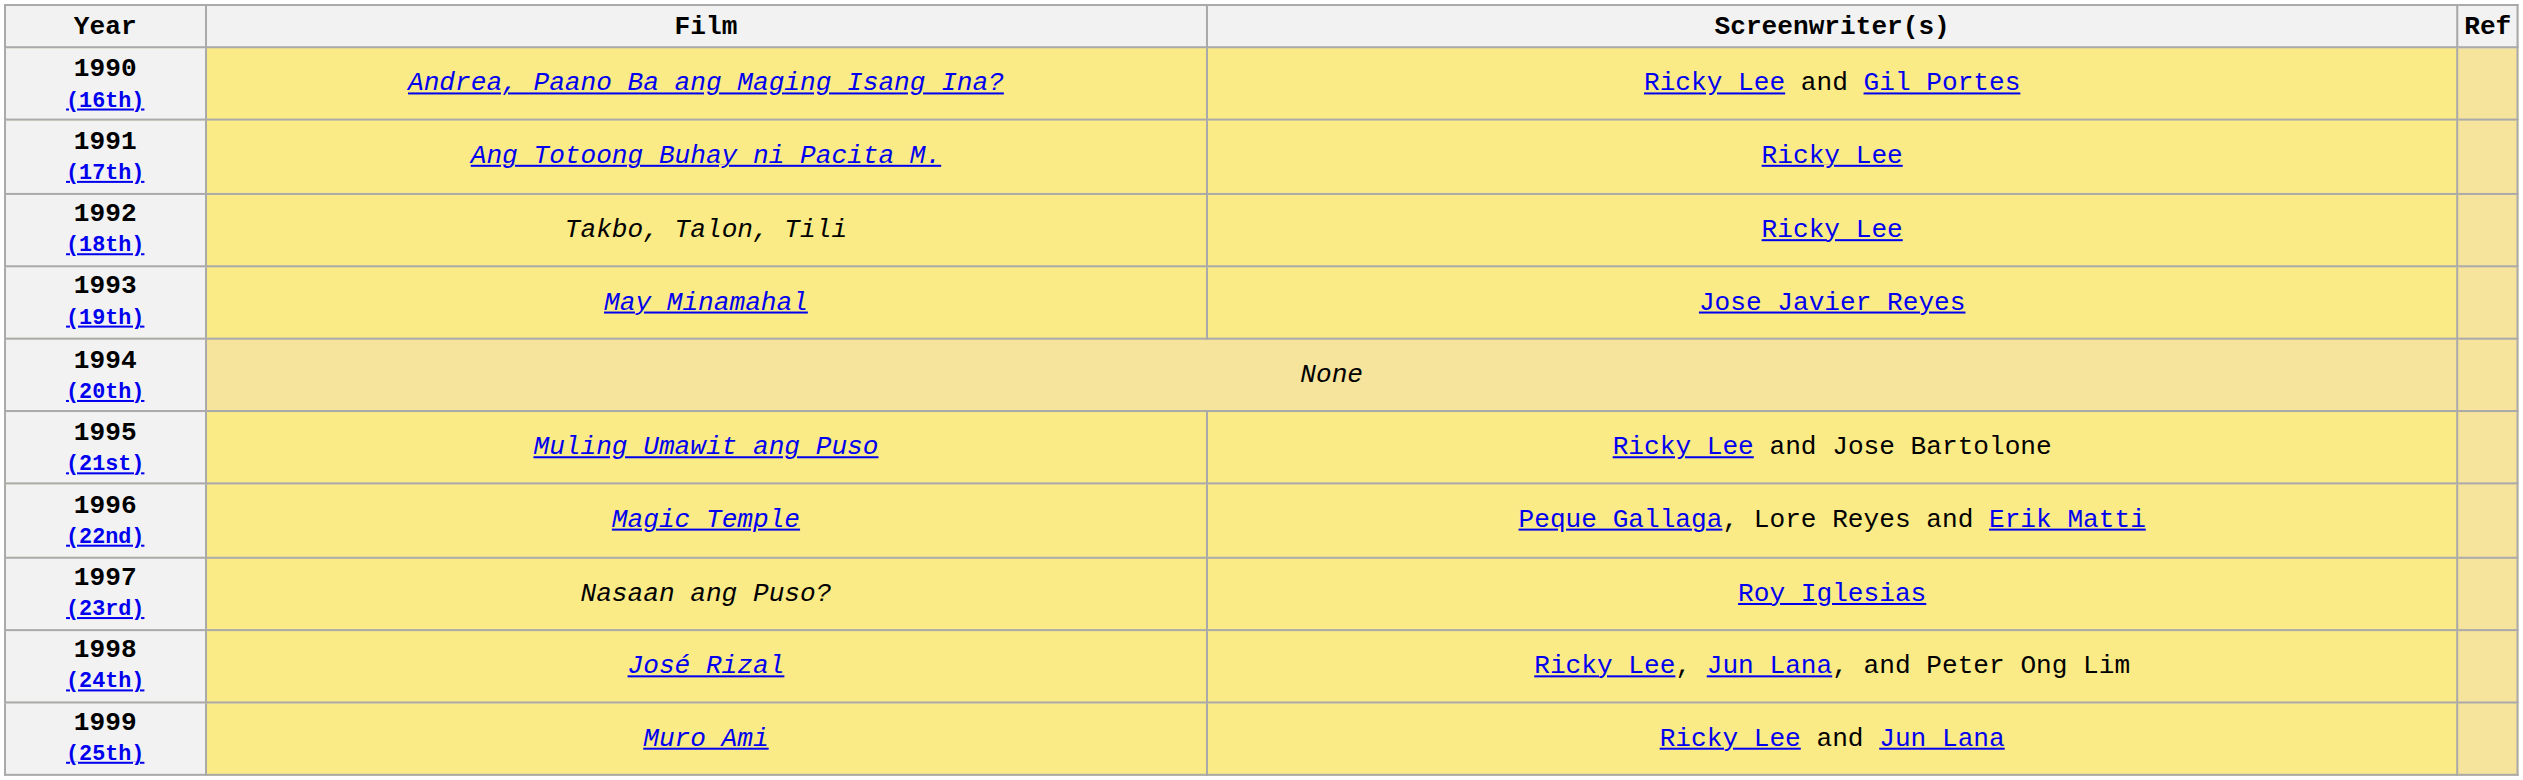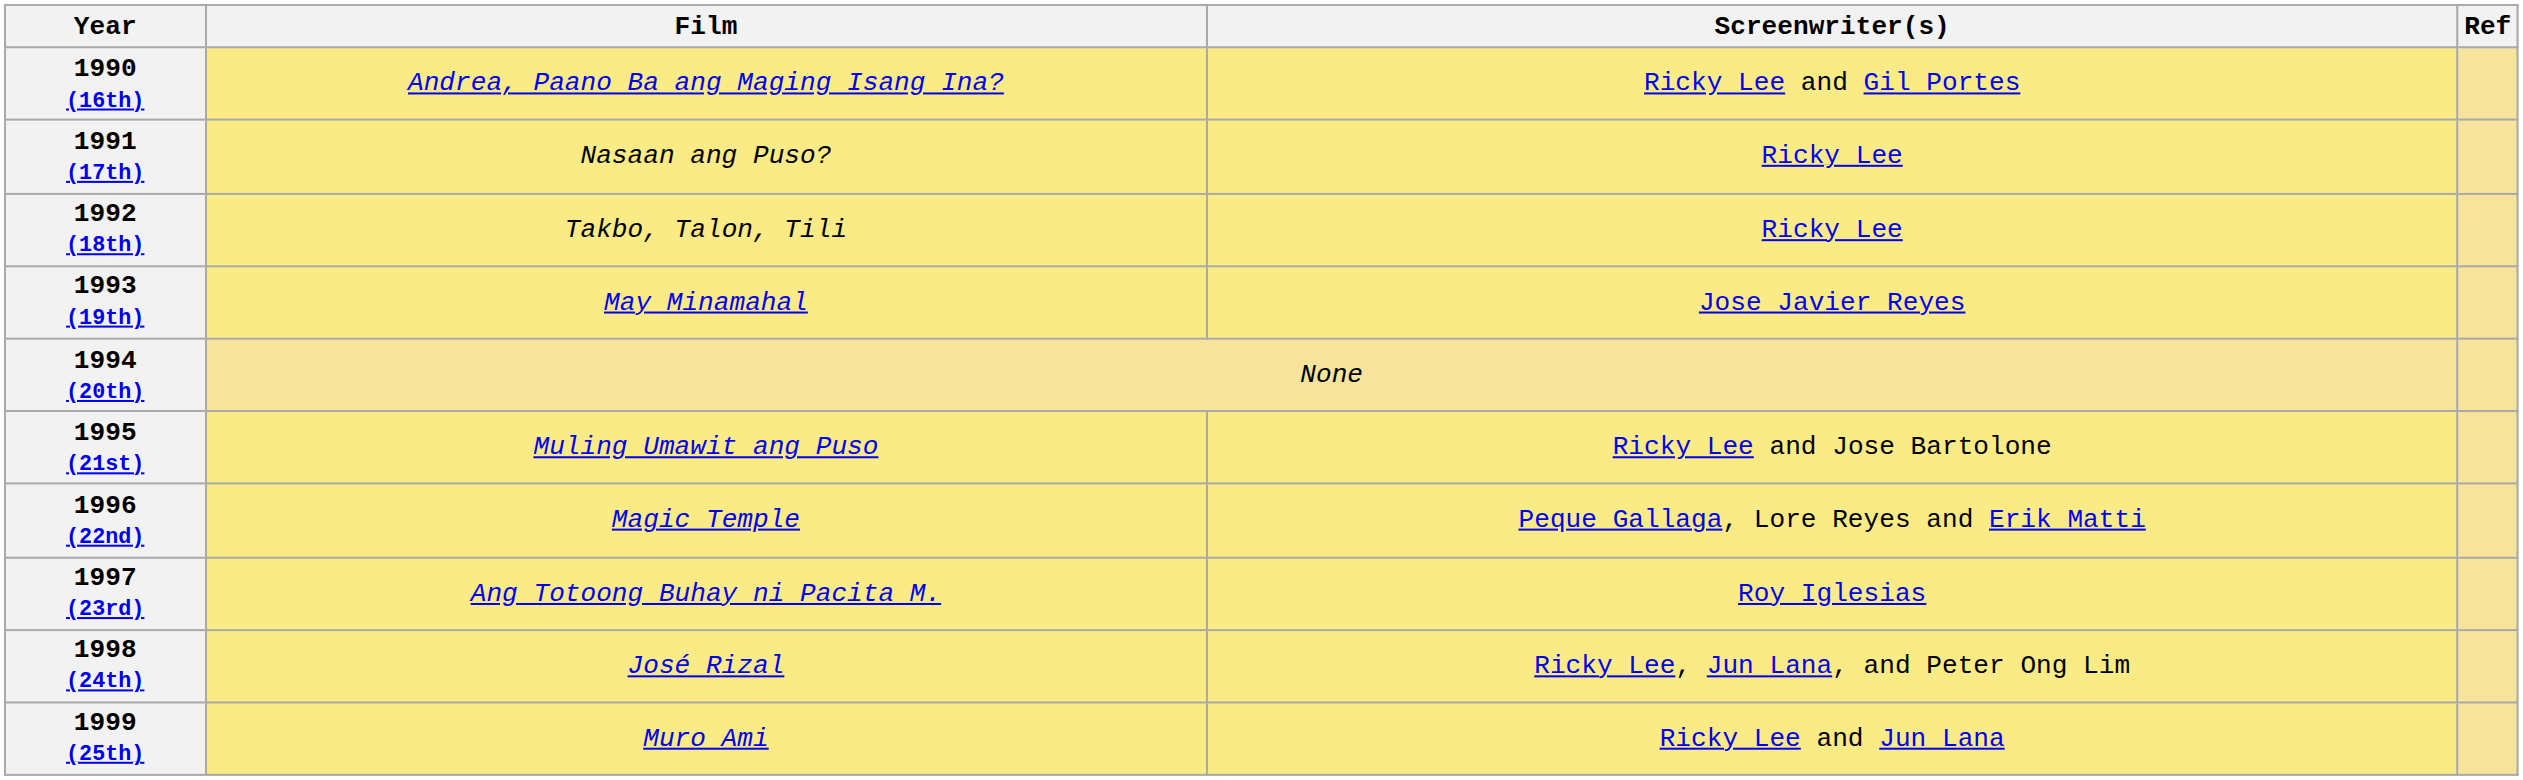1991 (17th) | Film: Ang Totoong Buhay ni Pacita M. -> Nasaan ang Puso?
1997 (23rd) | Film: Nasaan ang Puso? -> Ang Totoong Buhay ni Pacita M.
